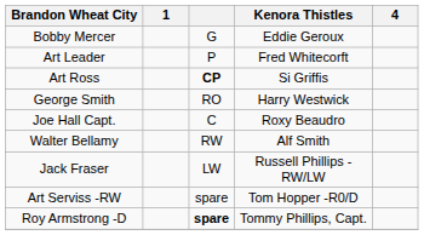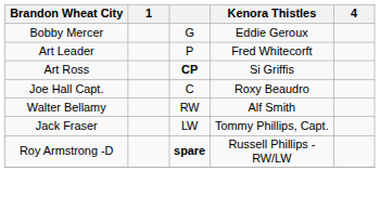- row: George Smith | RO | Harry Westwick
Jack Fraser | Kenora Thistles: Russell Phillips -RW/LW -> Tommy Phillips, Capt.
- row: Art Serviss -RW | spare | Tom Hopper -R0/D
Roy Armstrong -D | Kenora Thistles: Tommy Phillips, Capt. -> Russell Phillips -RW/LW
